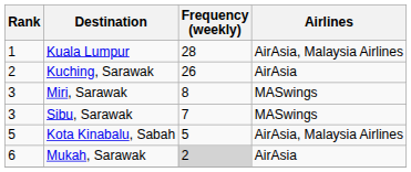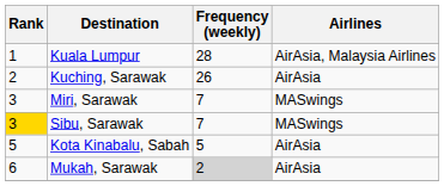Miri, Sarawak | Frequency (weekly): 8 -> 7
Sibu, Sarawak | Rank: no background -> gold background
Kota Kinabalu, Sabah | Airlines: AirAsia, Malaysia Airlines -> AirAsia
